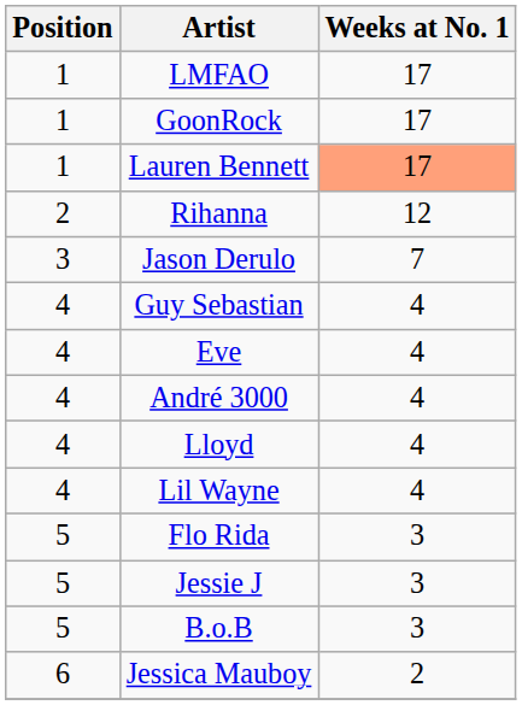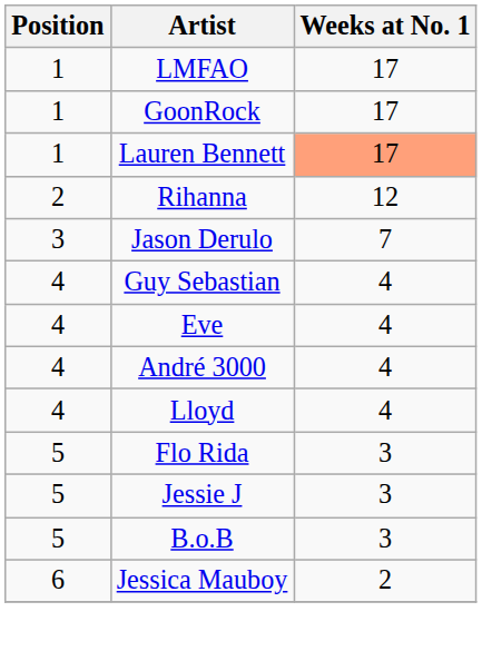- row: 4 | Lil Wayne | 4
